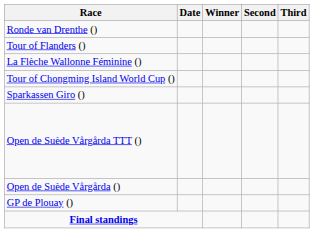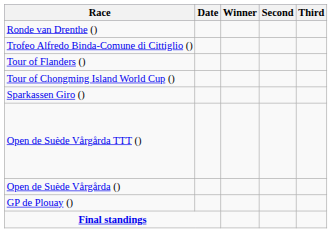+ row: Trofeo Alfredo Binda-Comune di Cittiglio ()
- row: La Flèche Wallonne Féminine ()
